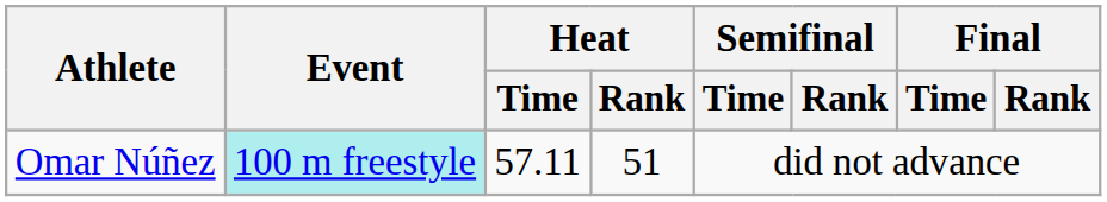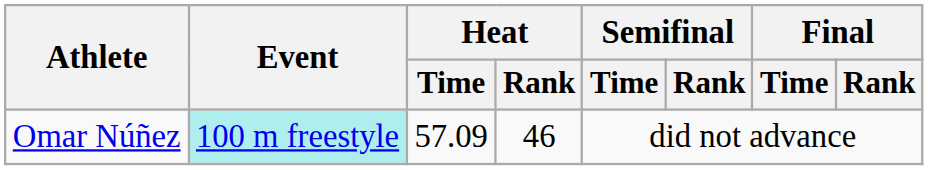Omar Núñez | Heat / Time: 57.11 -> 57.09
Omar Núñez | Heat / Rank: 51 -> 46
